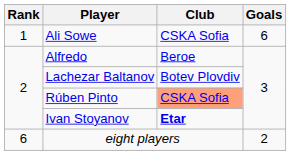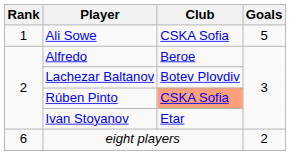Ali Sowe | Goals: 6 -> 5
Ivan Stoyanov | Club: bold -> normal
